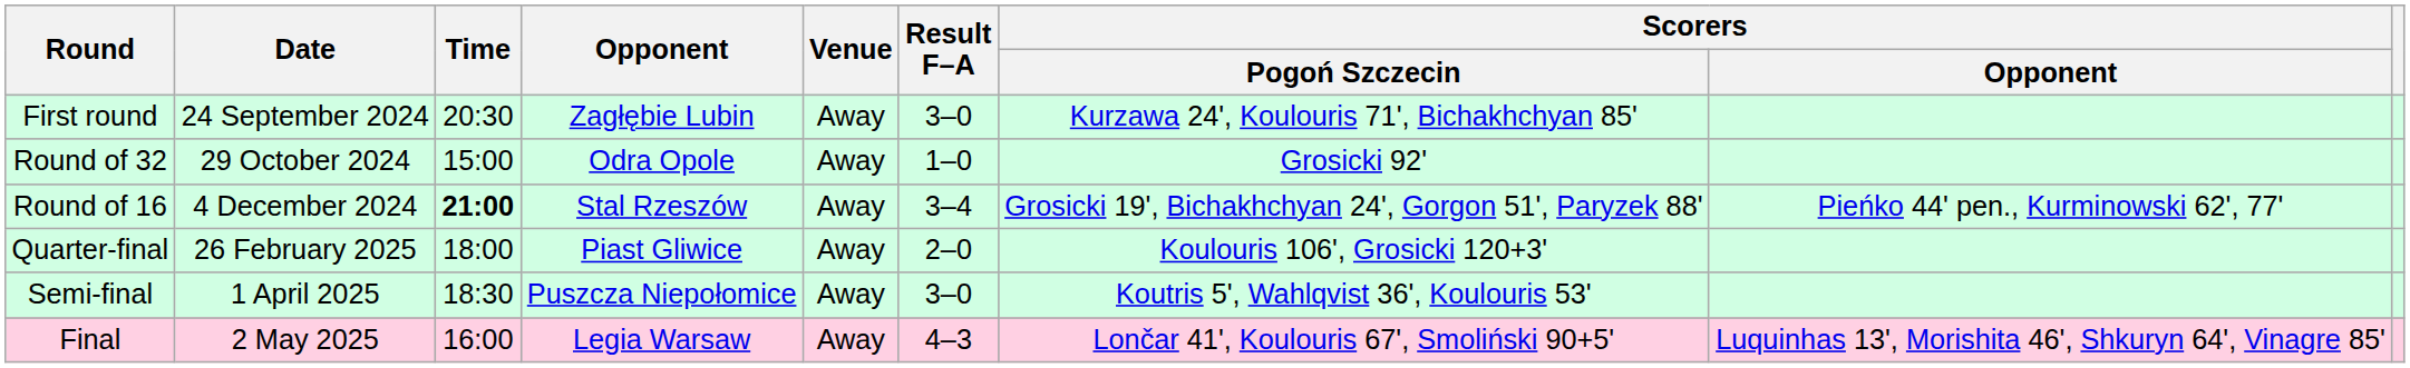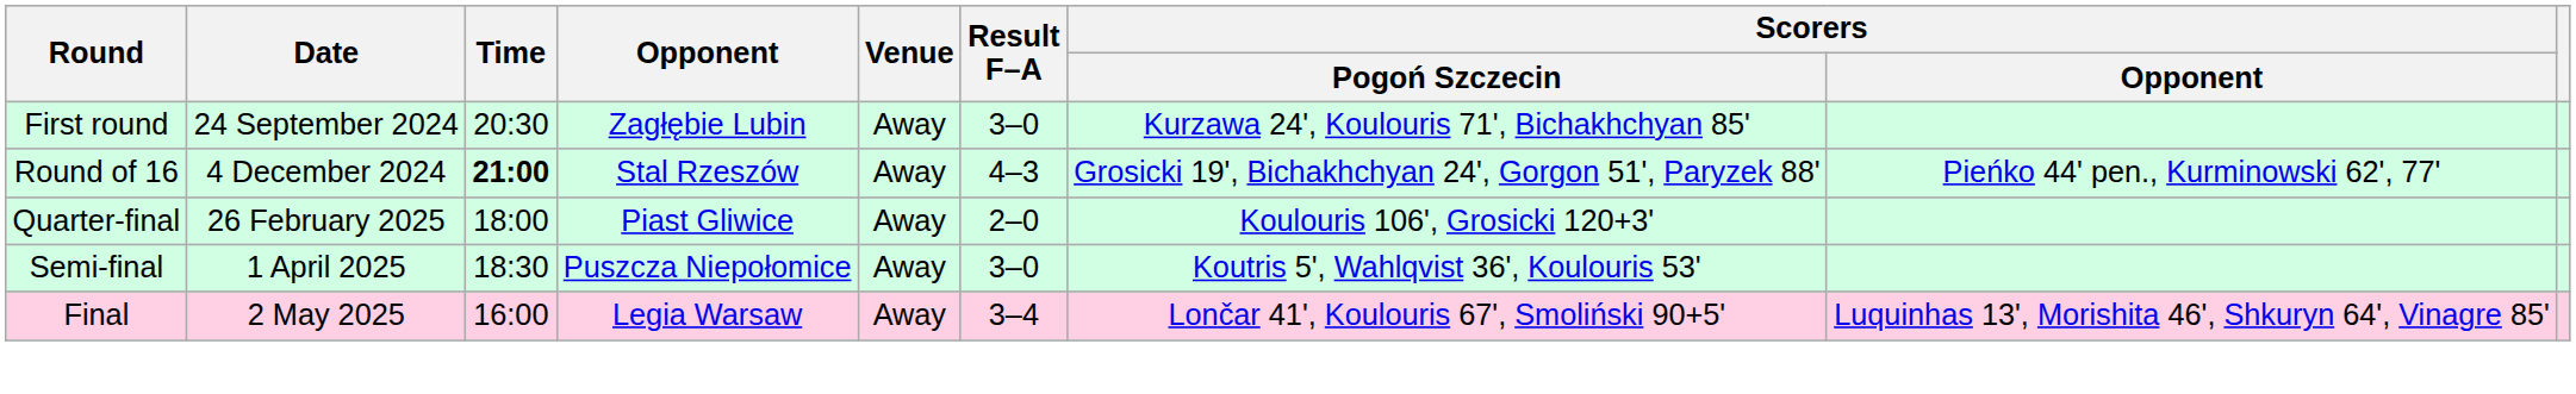- row: Round of 32 | 29 October 2024 | 15:00 | Odra Opole | Away | 1–0 | Grosicki 92'
Round of 16 | Result F–A: 3–4 -> 4–3
Final | Result F–A: 4–3 -> 3–4
